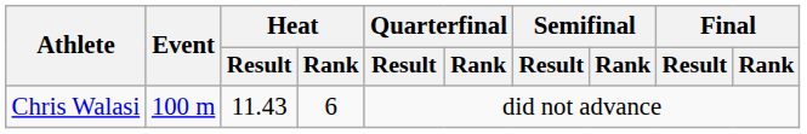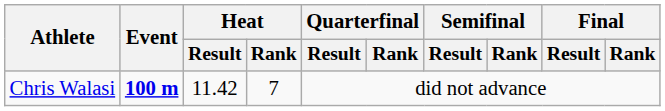Chris Walasi | Event: normal -> bold
Chris Walasi | Heat / Result: 11.43 -> 11.42
Chris Walasi | Heat / Rank: 6 -> 7
